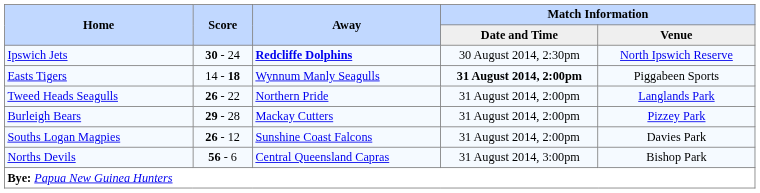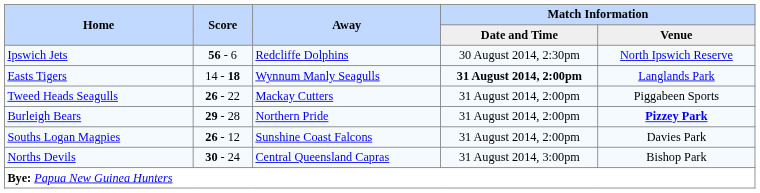Ipswich Jets | Score: 30 - 24 -> 56 - 6
Ipswich Jets | Away: bold -> normal
Easts Tigers | Match Information / Venue: Piggabeen Sports -> Langlands Park
Tweed Heads Seagulls | Away: Northern Pride -> Mackay Cutters
Tweed Heads Seagulls | Match Information / Venue: Langlands Park -> Piggabeen Sports
Burleigh Bears | Away: Mackay Cutters -> Northern Pride
Burleigh Bears | Match Information / Venue: normal -> bold
Norths Devils | Score: 56 - 6 -> 30 - 24
